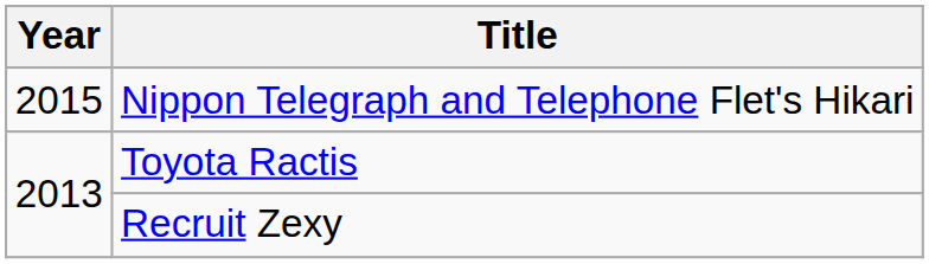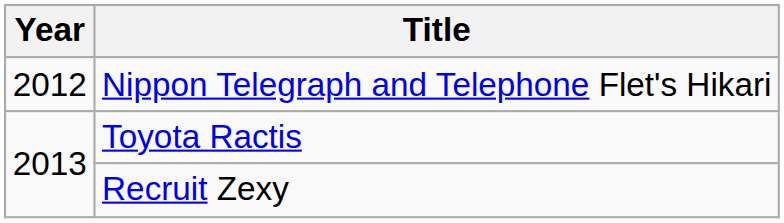Nippon Telegraph and Telephone Flet's Hikari | Year: 2015 -> 2012
